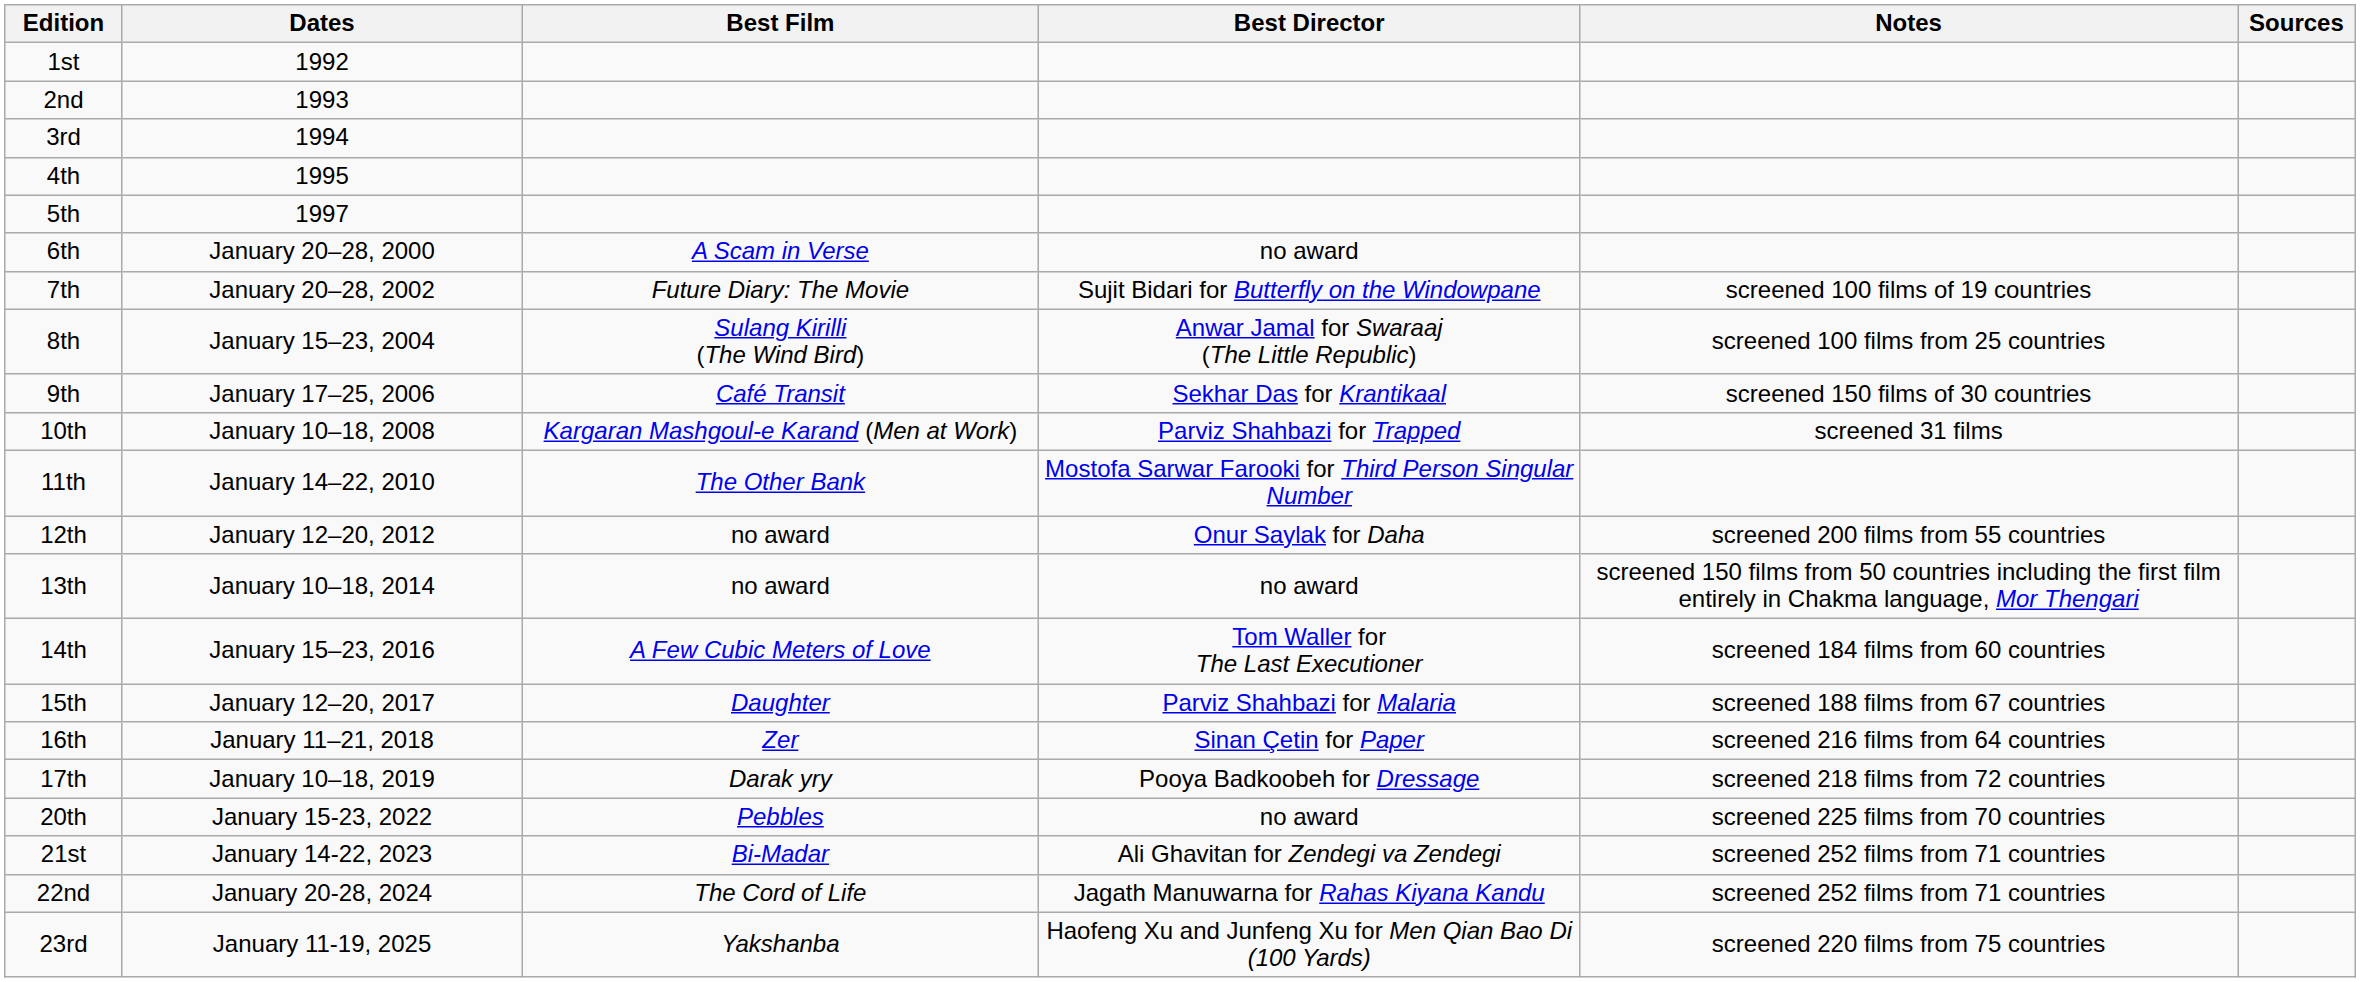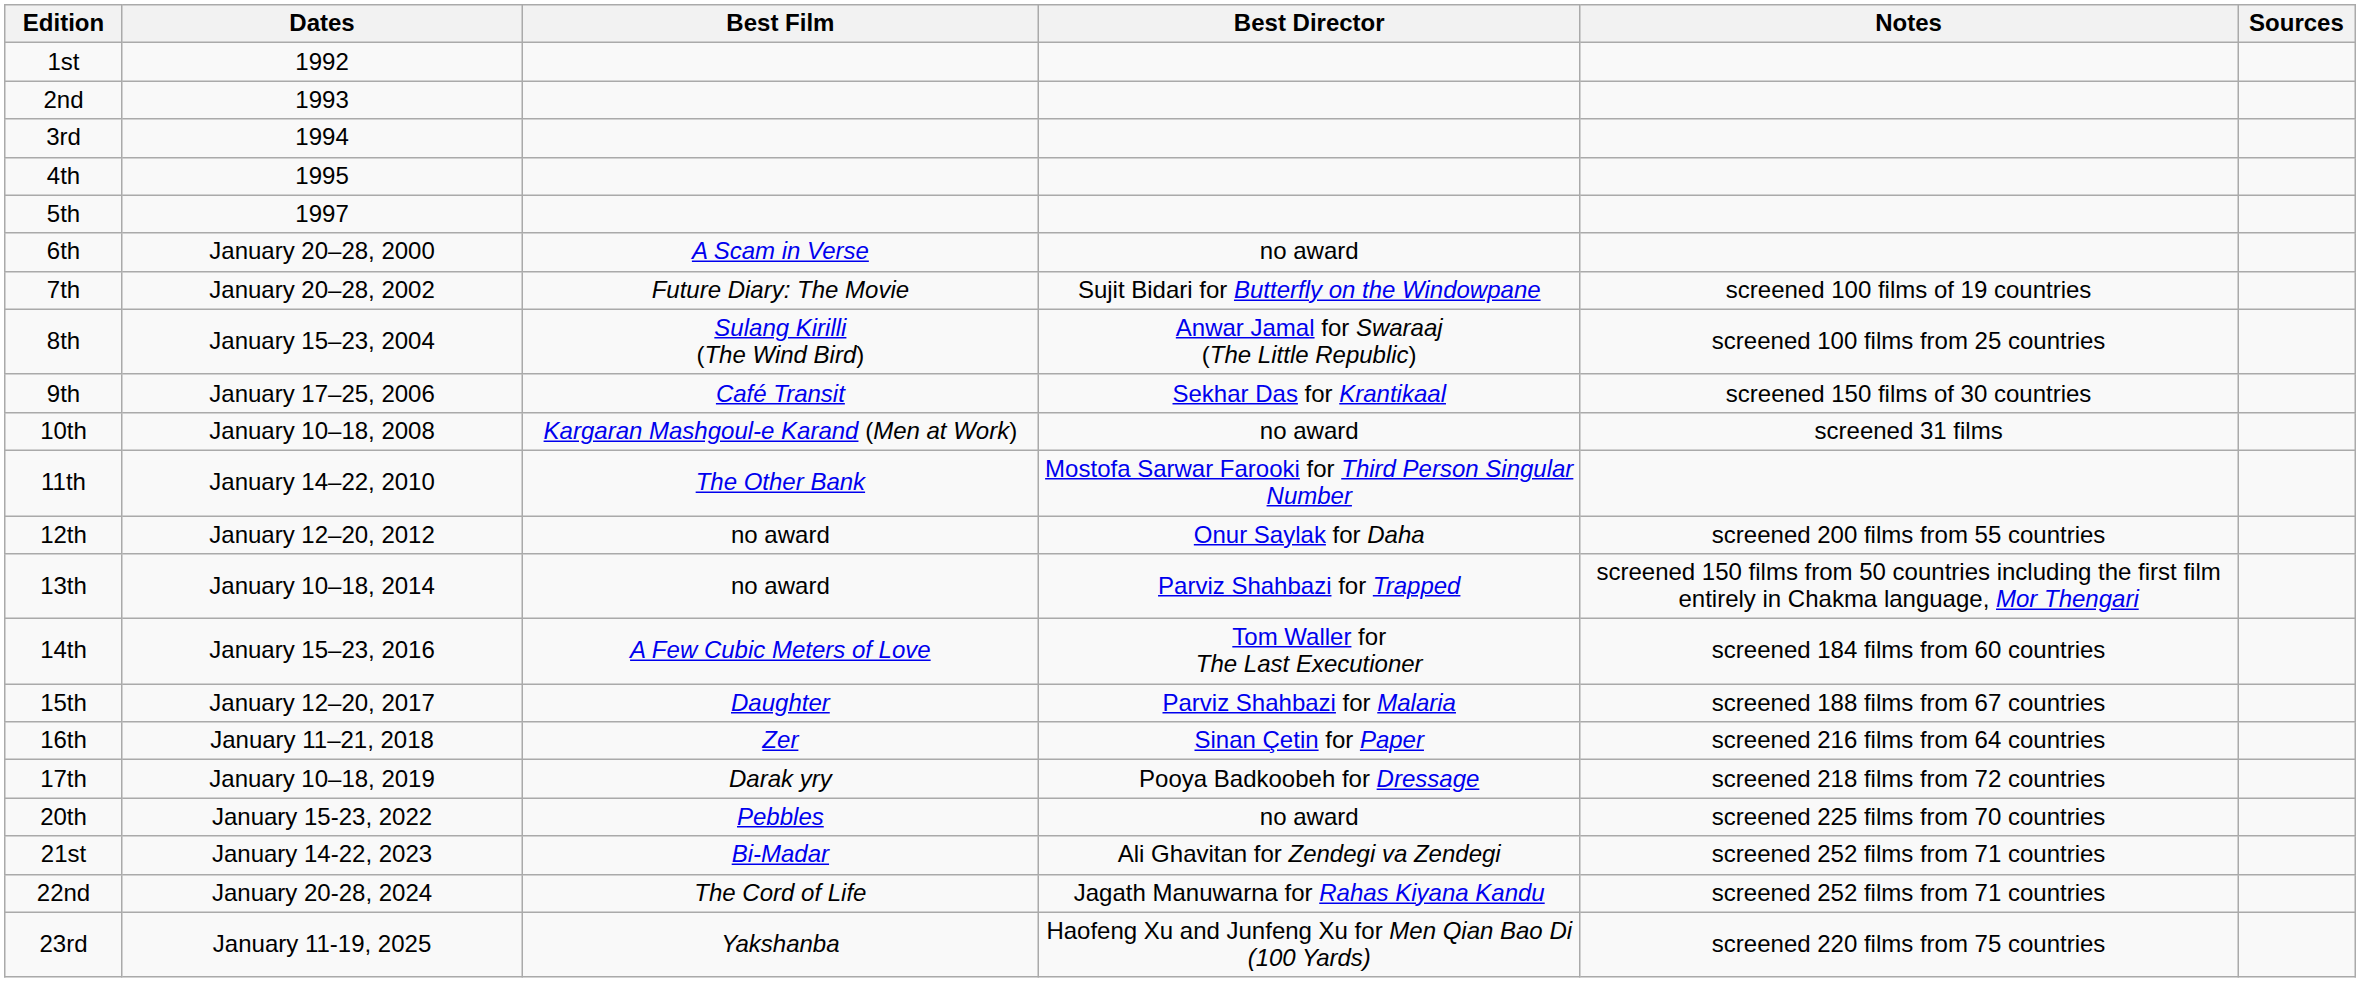10th | Best Director: Parviz Shahbazi for Trapped -> no award
13th | Best Director: no award -> Parviz Shahbazi for Trapped
